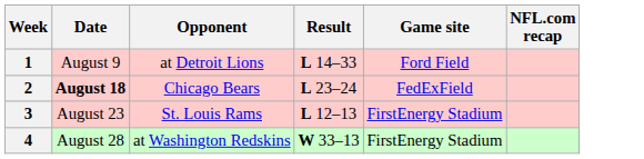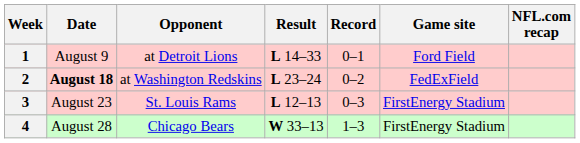+ column: Record | 0–1 | 0–2 | 0–3 | 1–3
2 | Opponent: Chicago Bears -> at Washington Redskins
4 | Opponent: at Washington Redskins -> Chicago Bears
